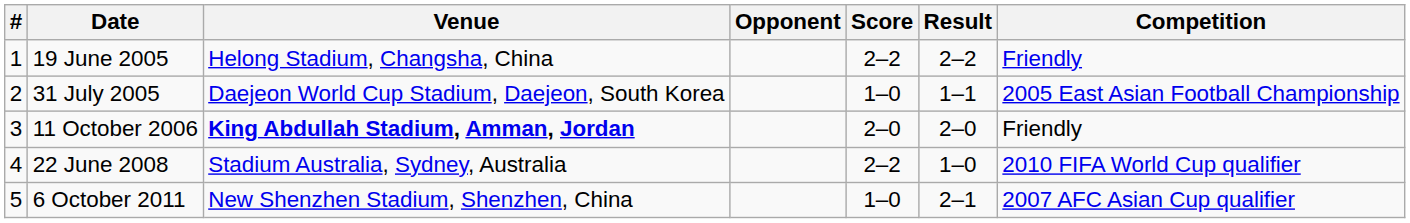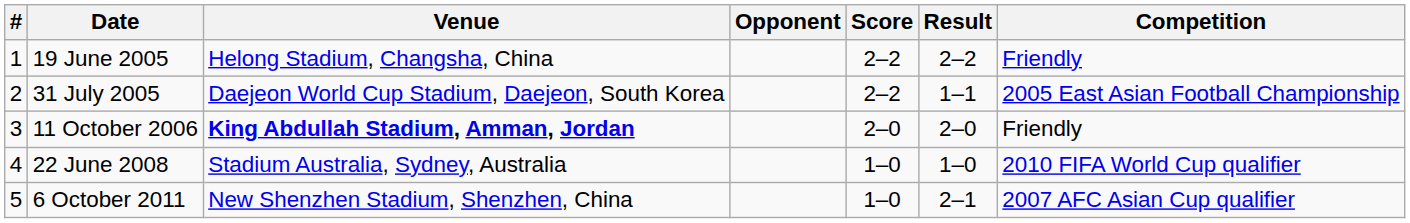31 July 2005 | Score: 1–0 -> 2–2
22 June 2008 | Score: 2–2 -> 1–0
